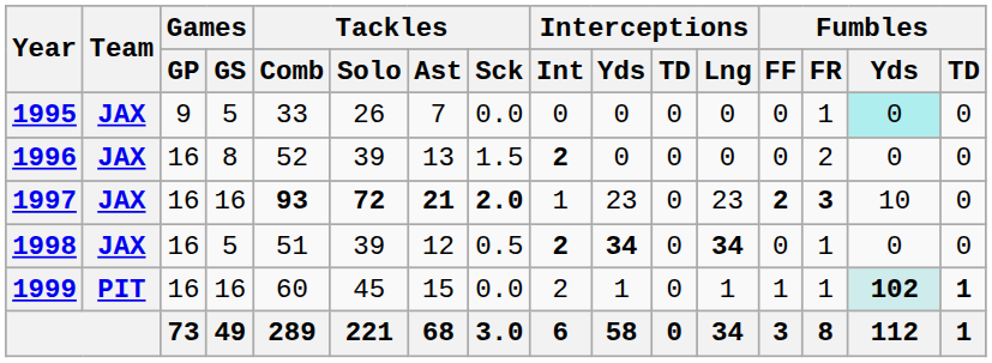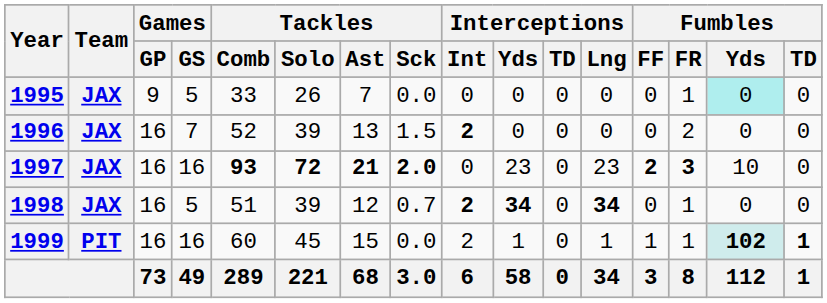1996 | Games / GS: 8 -> 7
1997 | Interceptions / Int: 1 -> 0
1998 | Tackles / Sck: 0.5 -> 0.7
